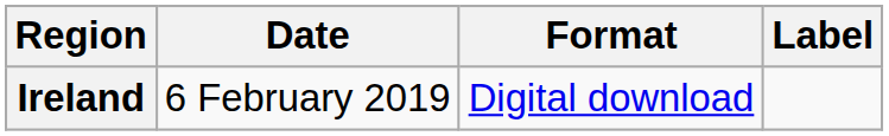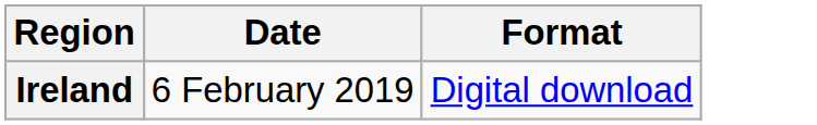- column: Label
